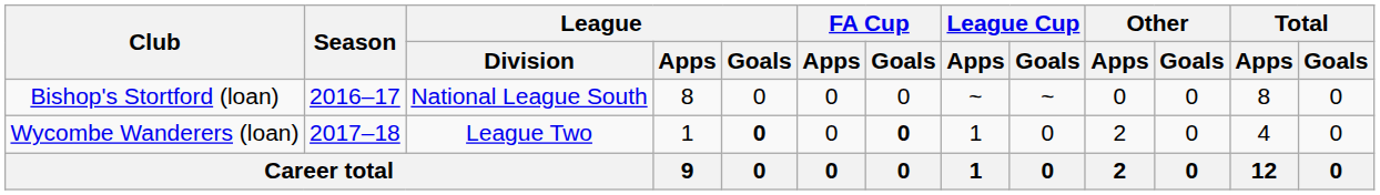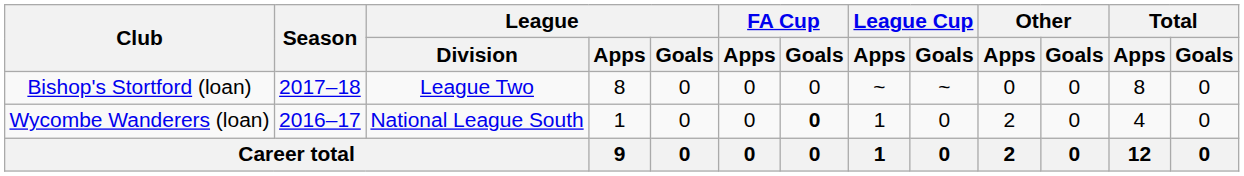Bishop's Stortford (loan) | Season: 2016–17 -> 2017–18
Bishop's Stortford (loan) | League / Division: National League South -> League Two
Wycombe Wanderers (loan) | Season: 2017–18 -> 2016–17
Wycombe Wanderers (loan) | League / Division: League Two -> National League South
Wycombe Wanderers (loan) | League / Goals: bold -> normal
